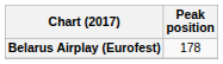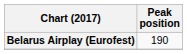Belarus Airplay (Eurofest) | Peak position: 178 -> 190
